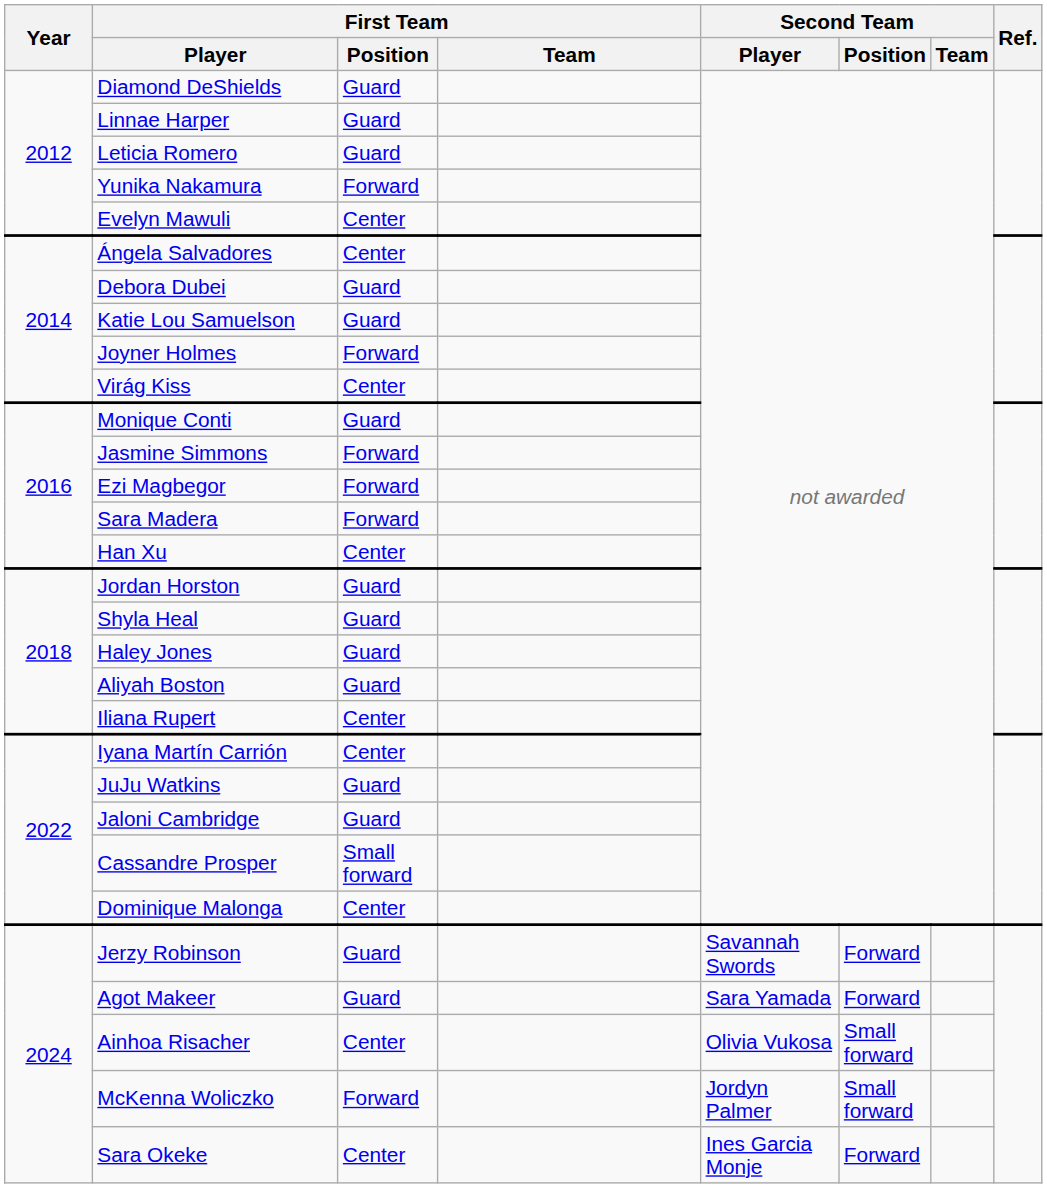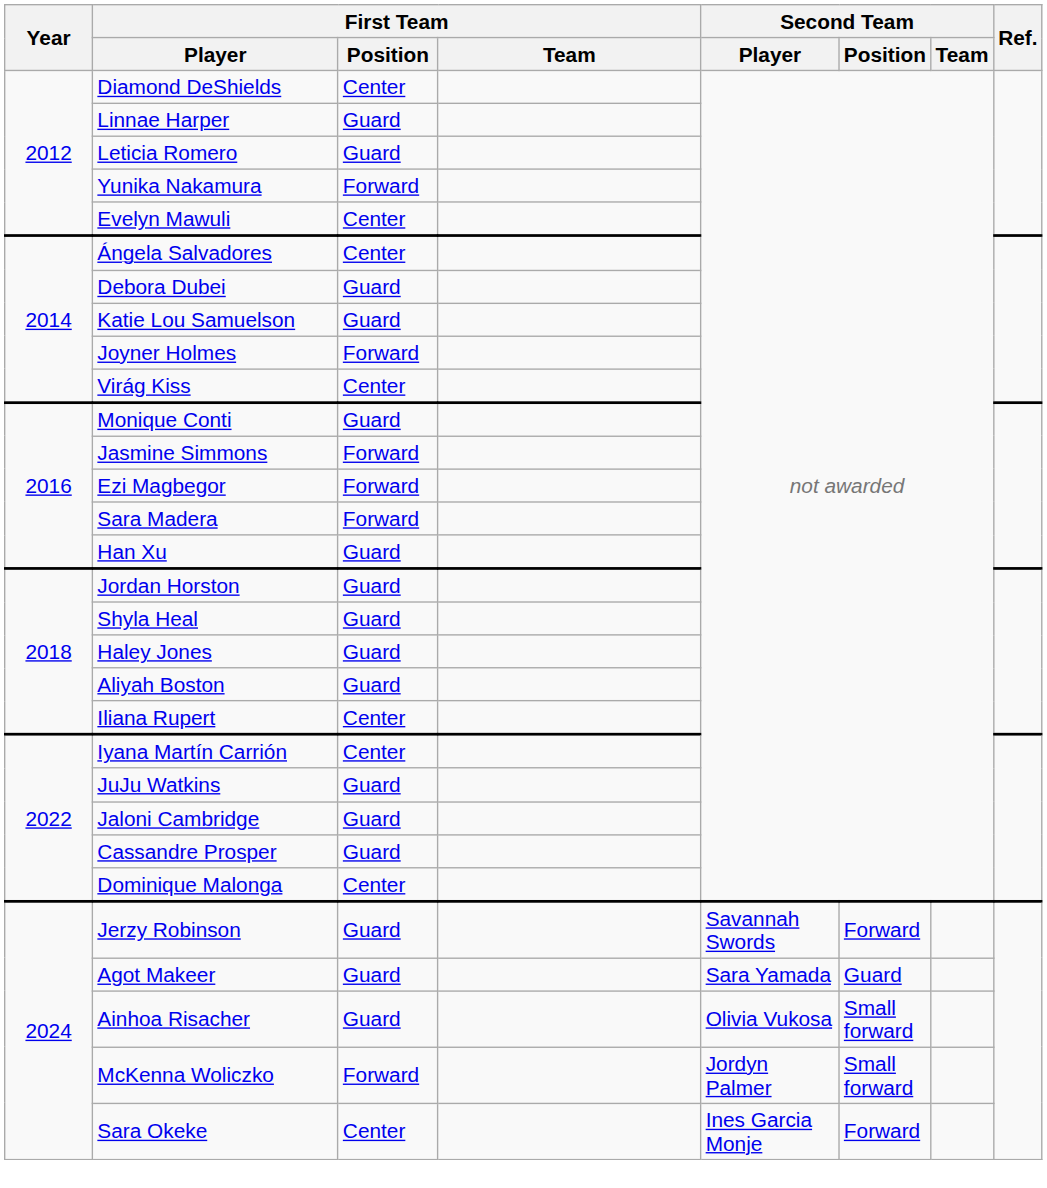Diamond DeShields | First Team / Position: Guard -> Center
Han Xu | First Team / Position: Center -> Guard
Cassandre Prosper | First Team / Position: Small forward -> Guard
Agot Makeer | Second Team / Position: Forward -> Guard
Ainhoa Risacher | First Team / Position: Center -> Guard
